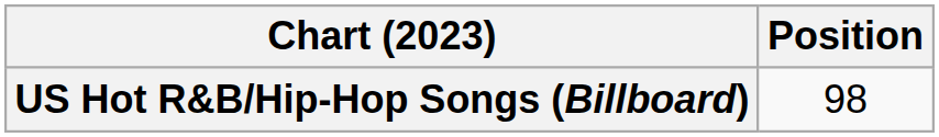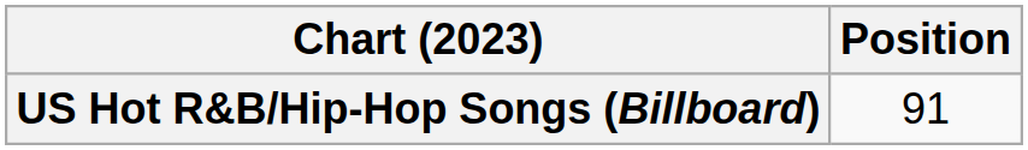US Hot R&B/Hip-Hop Songs (Billboard) | Position: 98 -> 91
